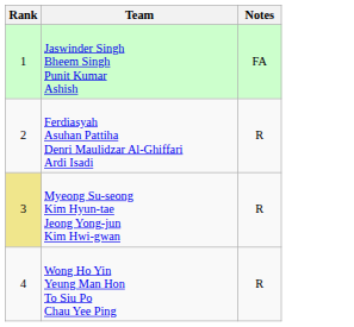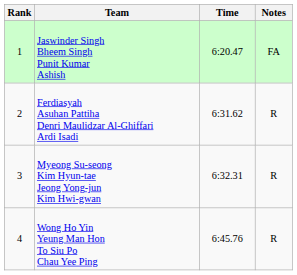+ column: Time | 6:20.47 | 6:31.62 | 6:32.31 | 6:45.76
Myeong Su-seong Kim Hyun-tae Jeong Yong-jun Kim Hwi-gwan | Rank: khaki background -> no background
